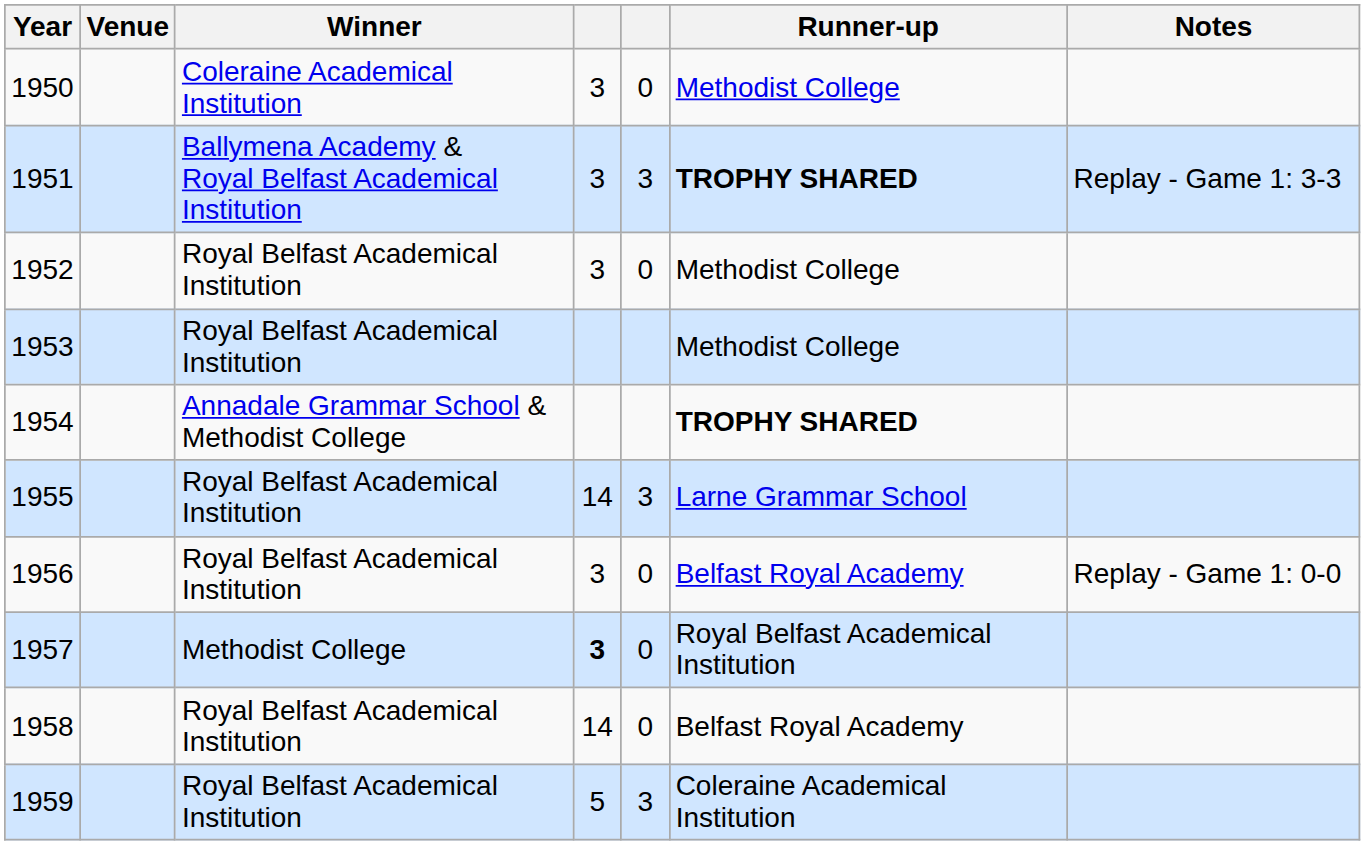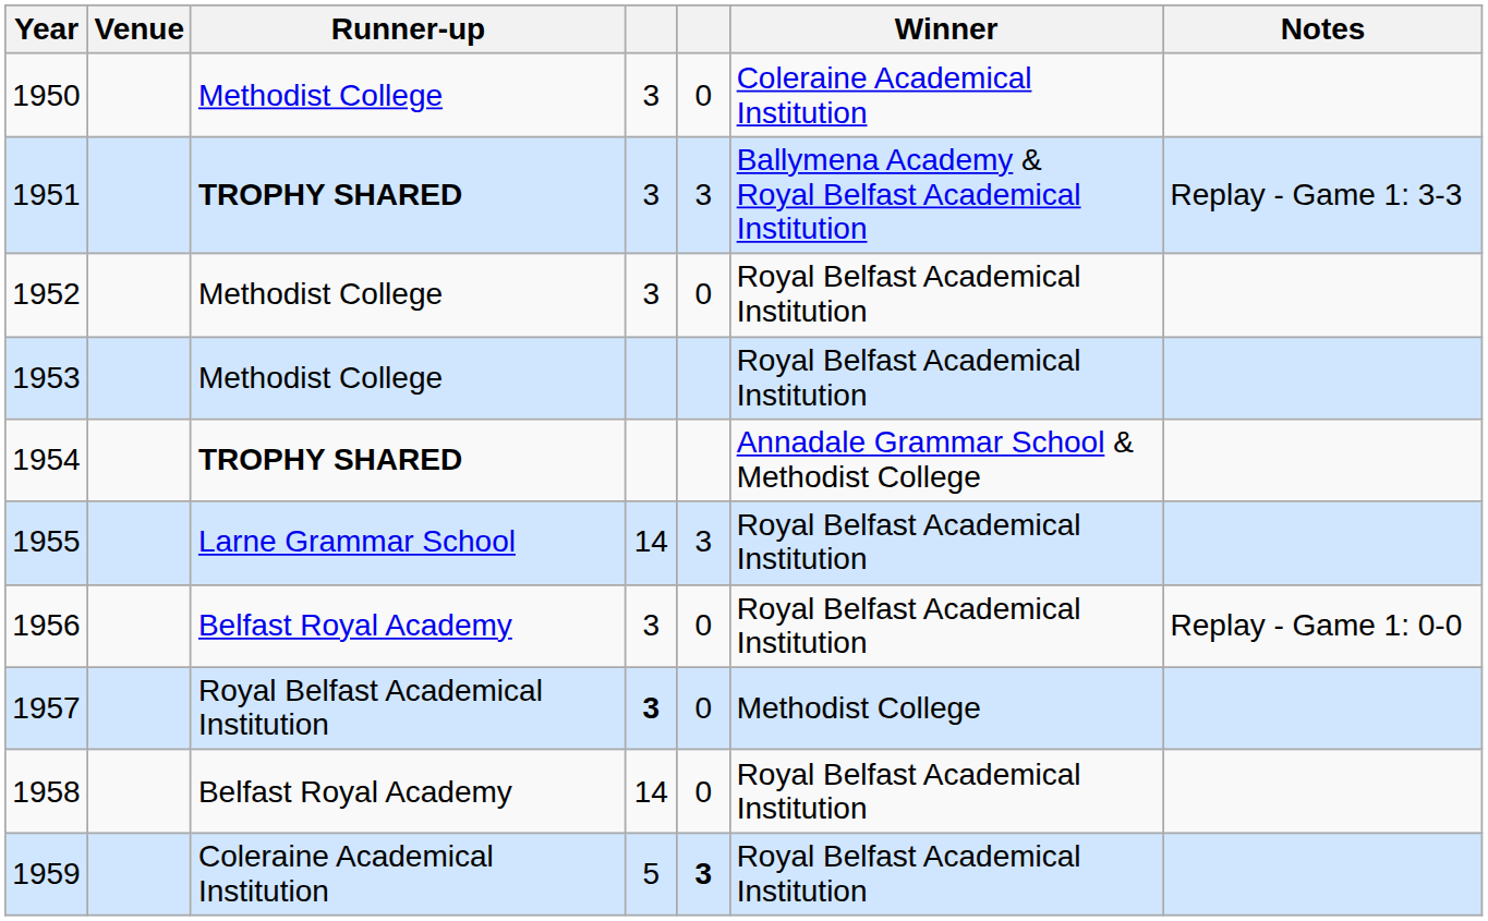columns swapped: Winner <-> Runner-up
1959 | column 5: normal -> bold
